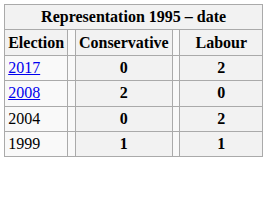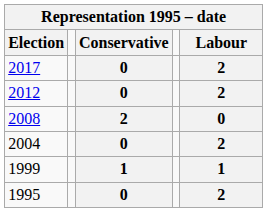+ row: 2012 | 0 | 2
+ row: 1995 | 0 | 2
